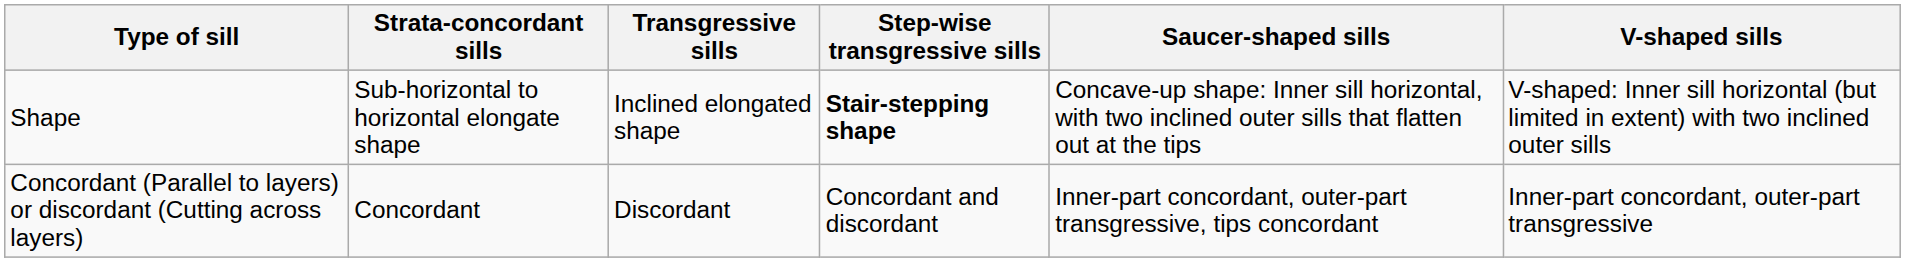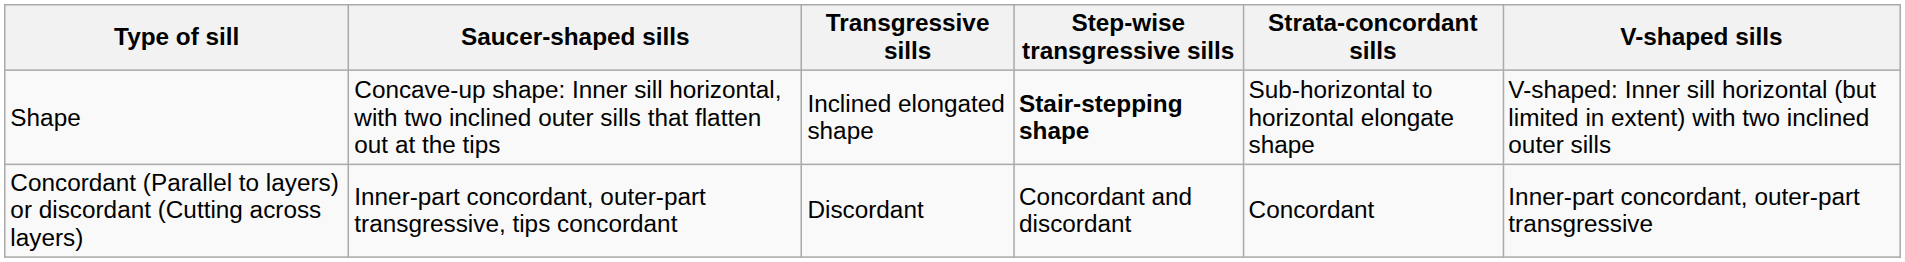columns swapped: Strata-concordant sills <-> Saucer-shaped sills
